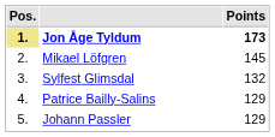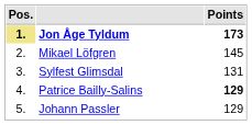Sylfest Glimsdal | Points: 132 -> 131
Patrice Bailly-Salins | Points: normal -> bold
